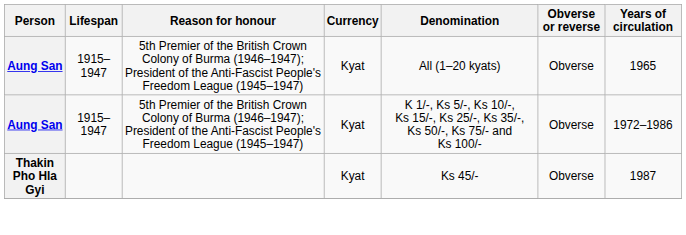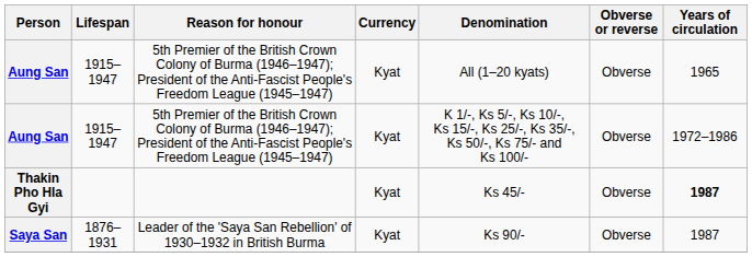Thakin Pho Hla Gyi | Years of circulation: normal -> bold
+ row: Saya San | 1876–1931 | Leader of the 'Saya San Rebellion' of 1930–1932 in British Burma | Kyat | Ks 90/- | Obverse | 1987
